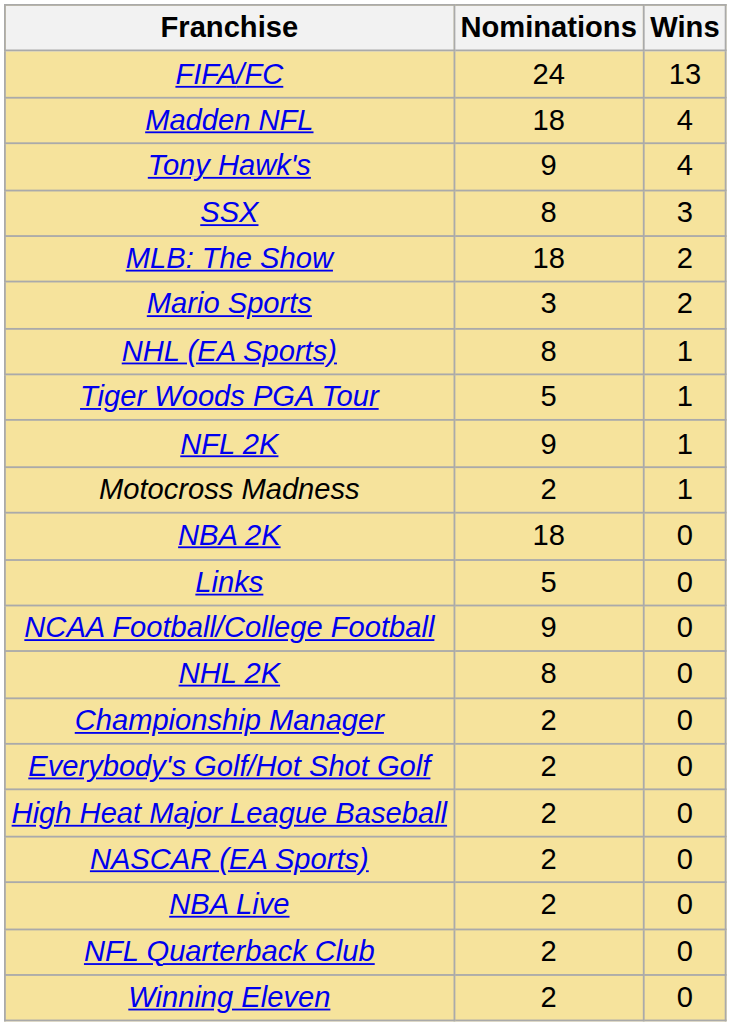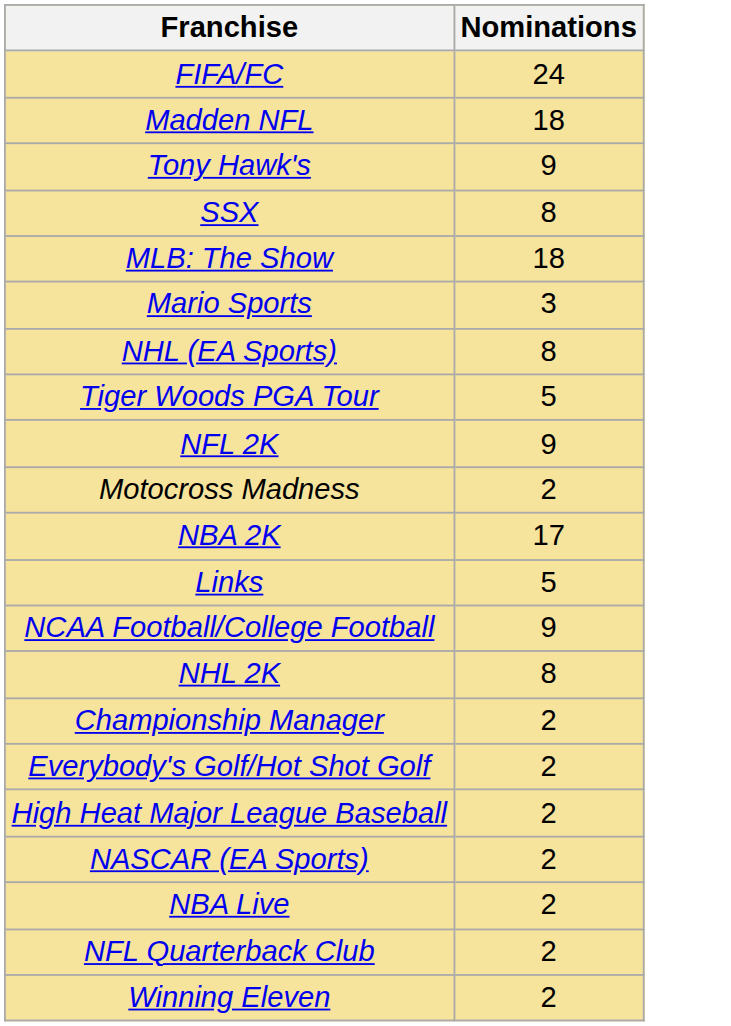- column: Wins | 13 | 4 | 4 | 3 | 2 | 2 | 1 | 1 | 1 | 1 | 0 | 0 | 0 | 0 | 0 | 0 | 0 | 0 | 0 | 0 | 0
NBA 2K | Nominations: 18 -> 17
